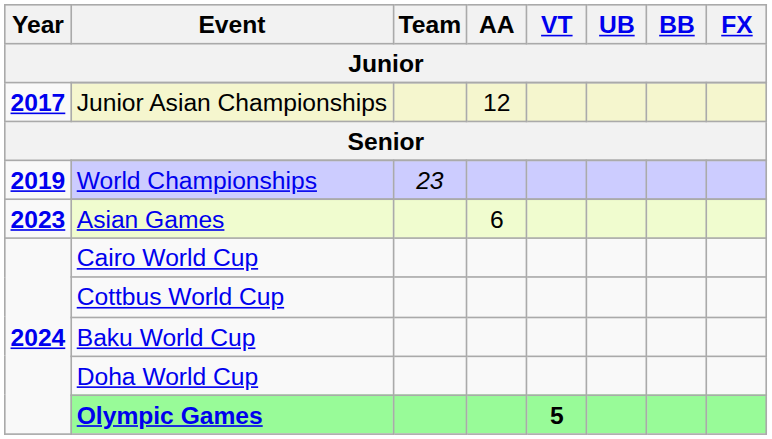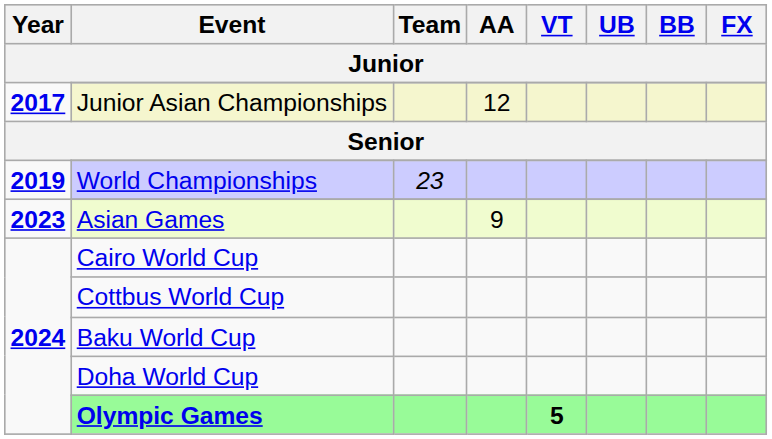Asian Games | AA: 6 -> 9
